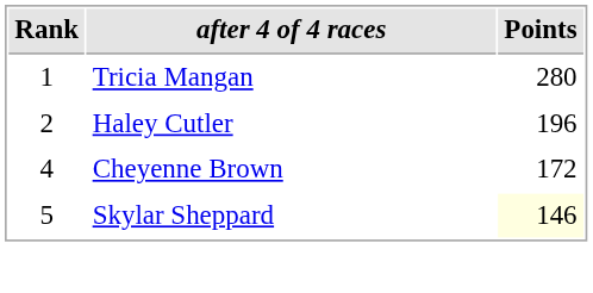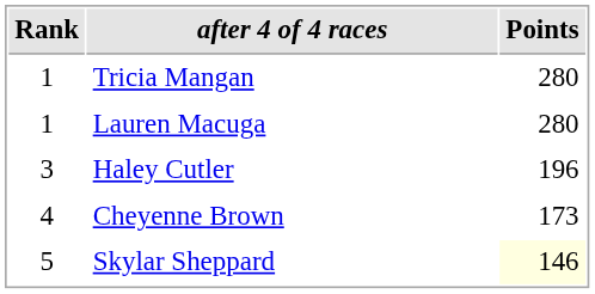+ row: 1 | Lauren Macuga | 280
Haley Cutler | Rank: 2 -> 3
Cheyenne Brown | Points: 172 -> 173
